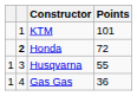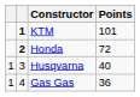KTM | column 2: normal -> bold
Husqvarna | Points: 55 -> 40
